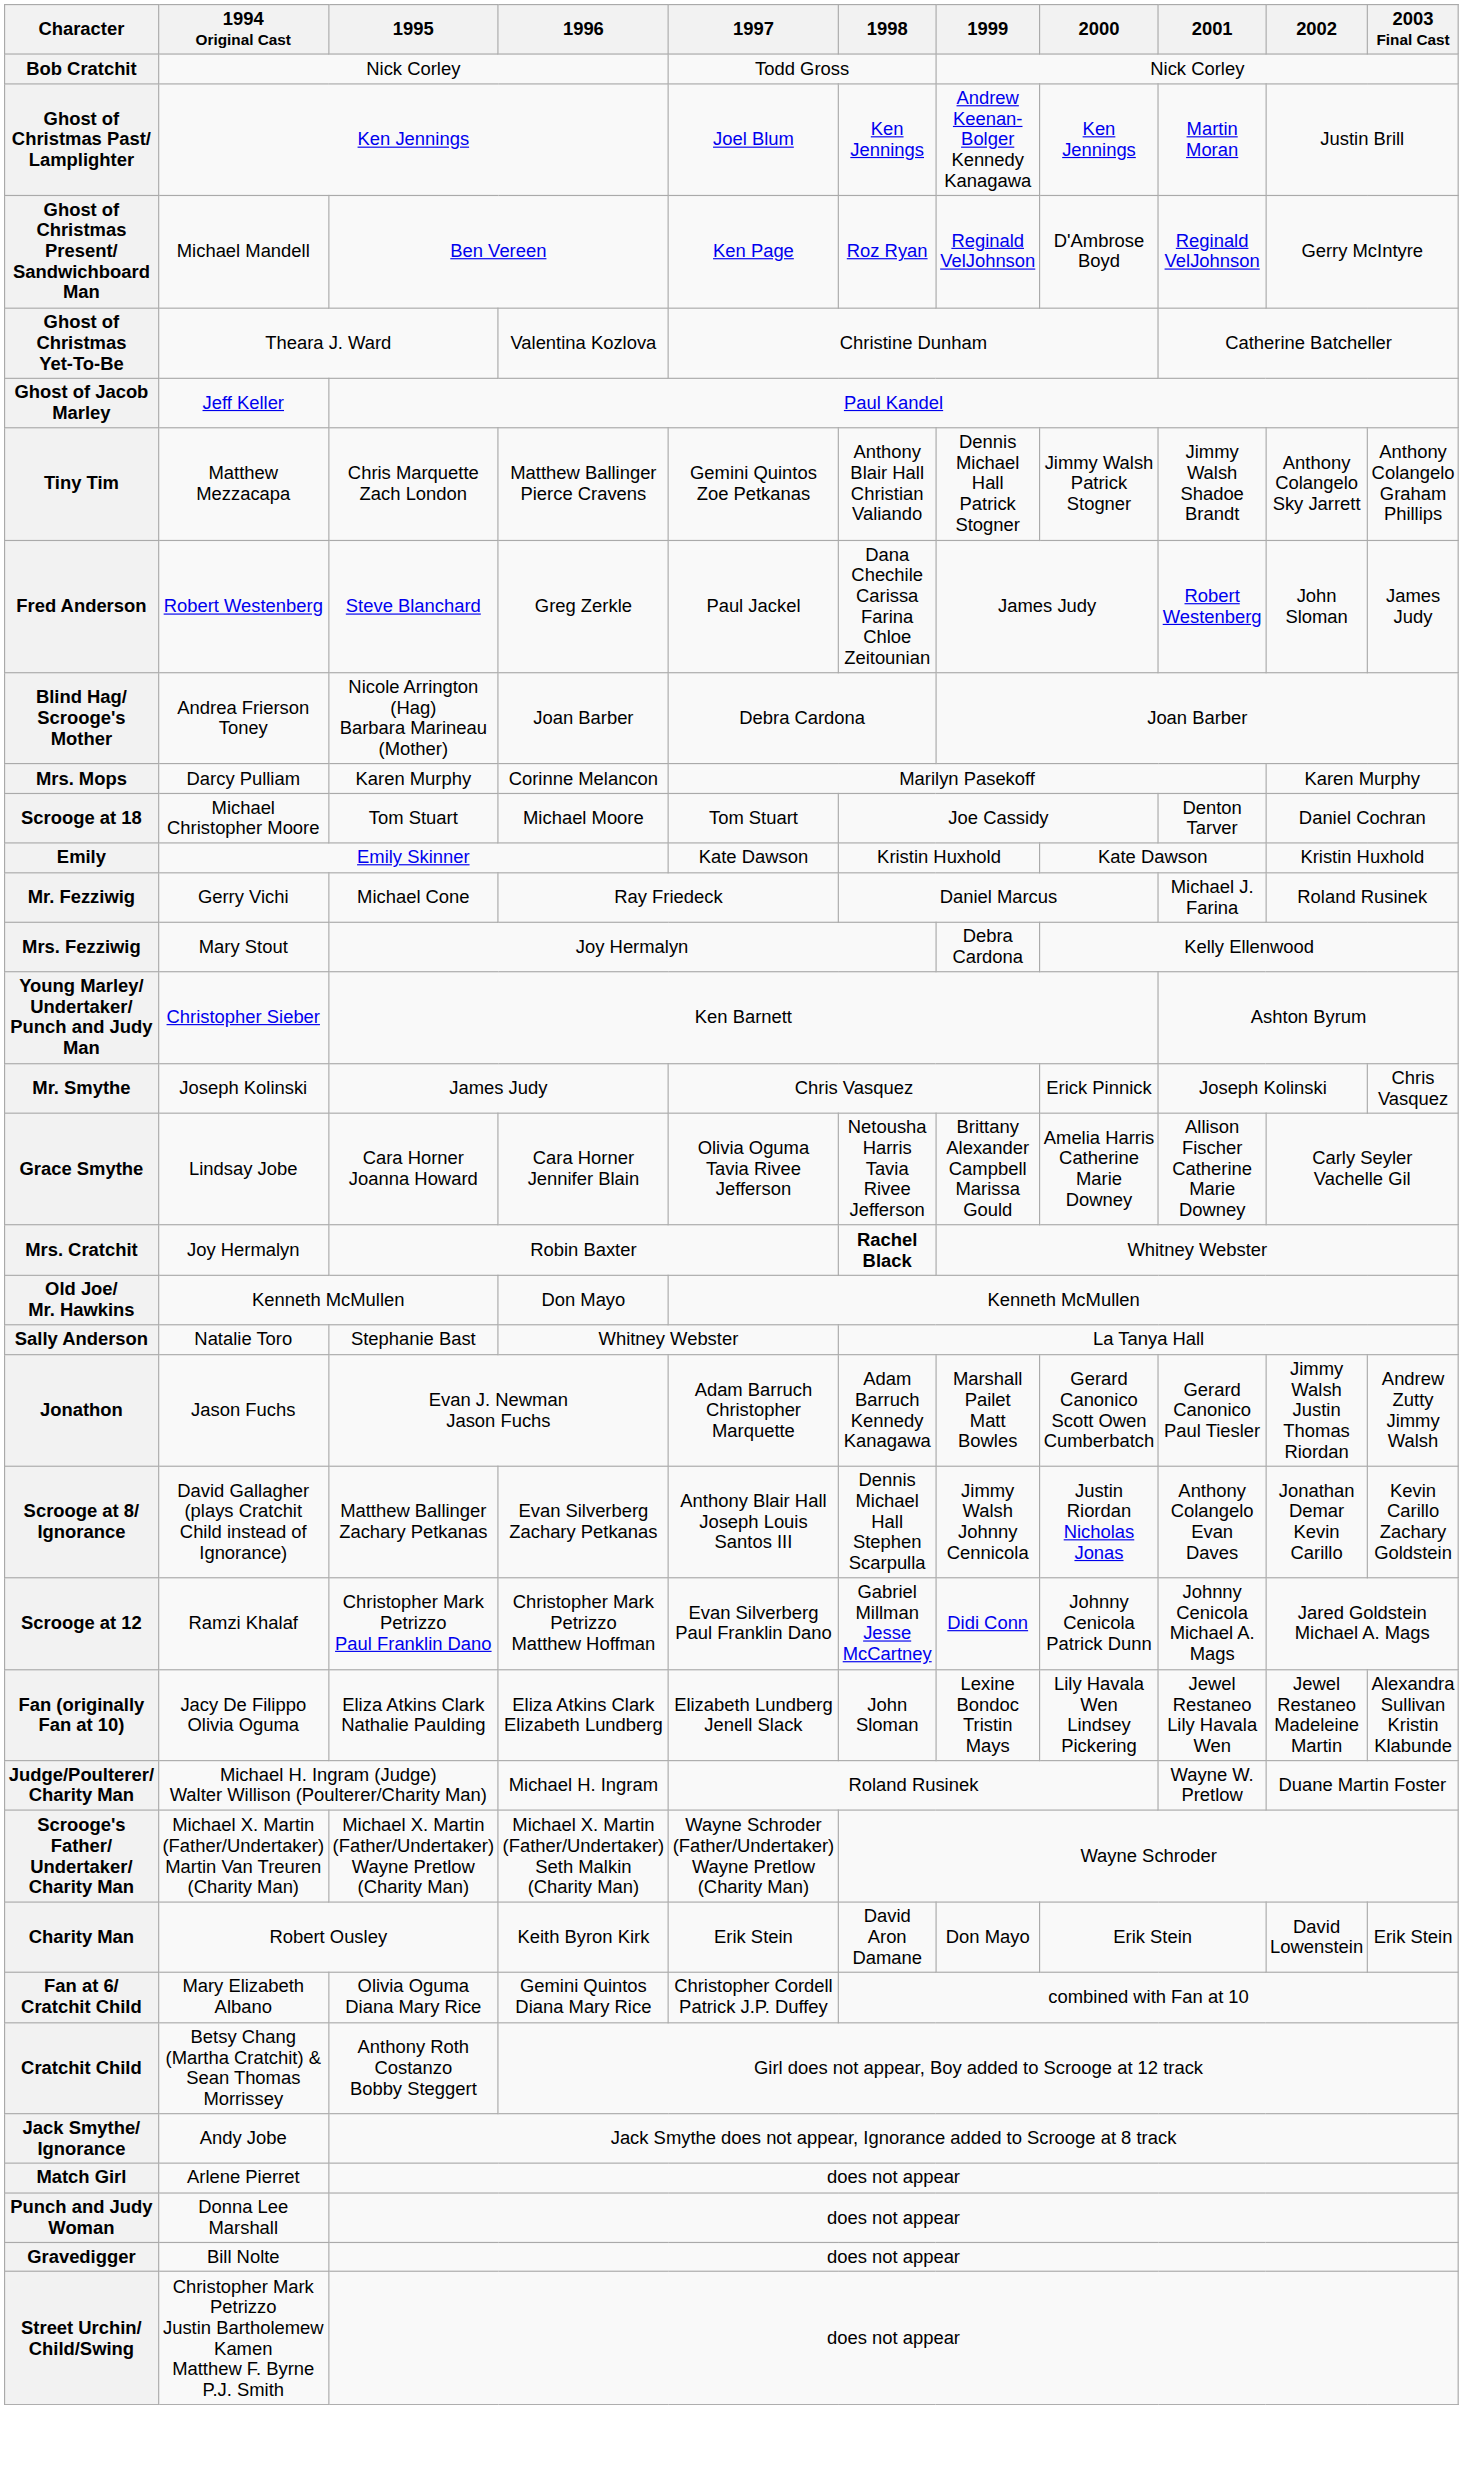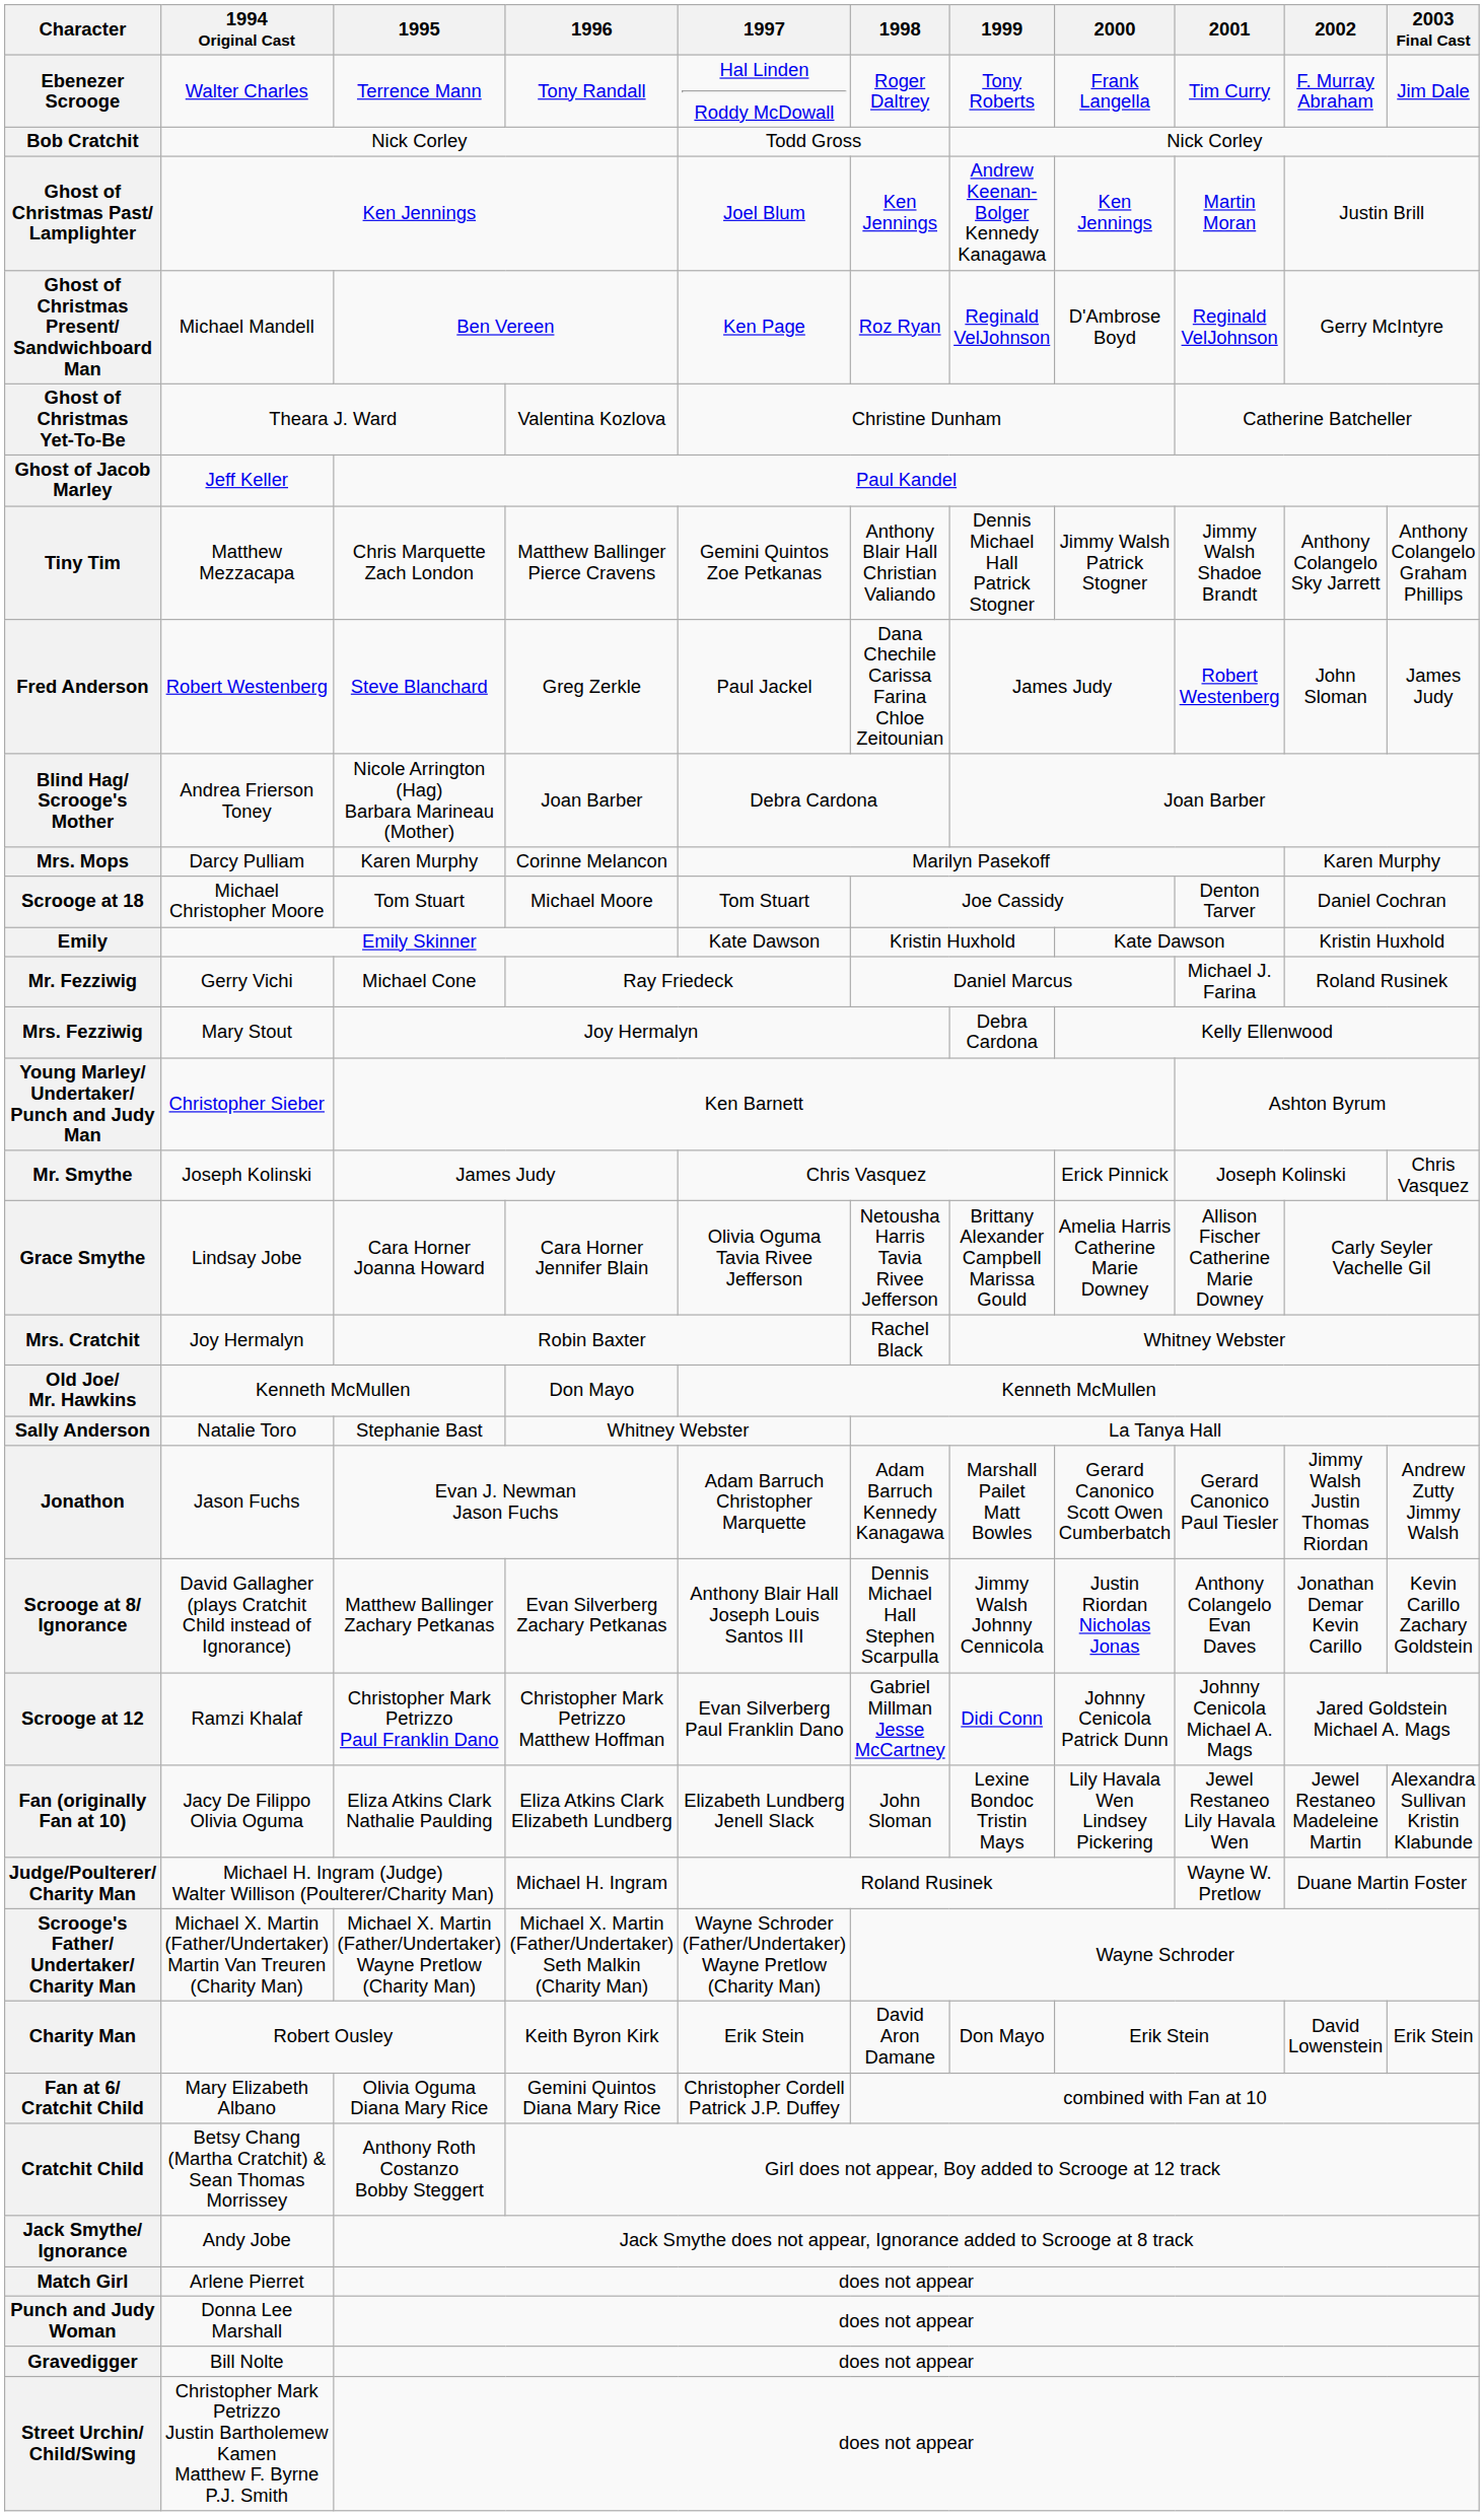+ row: Ebenezer Scrooge | Walter Charles | Terrence Mann | Tony Randall | Hal Linden Roddy McDowall | Roger Daltrey | Tony Roberts | Frank Langella | Tim Curry | F. Murray Abraham | Jim Dale
Mrs. Cratchit | 1998: bold -> normal
